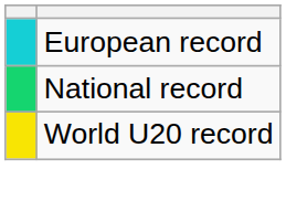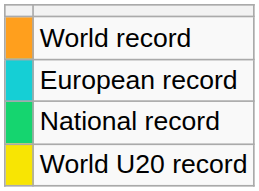+ row: World record
